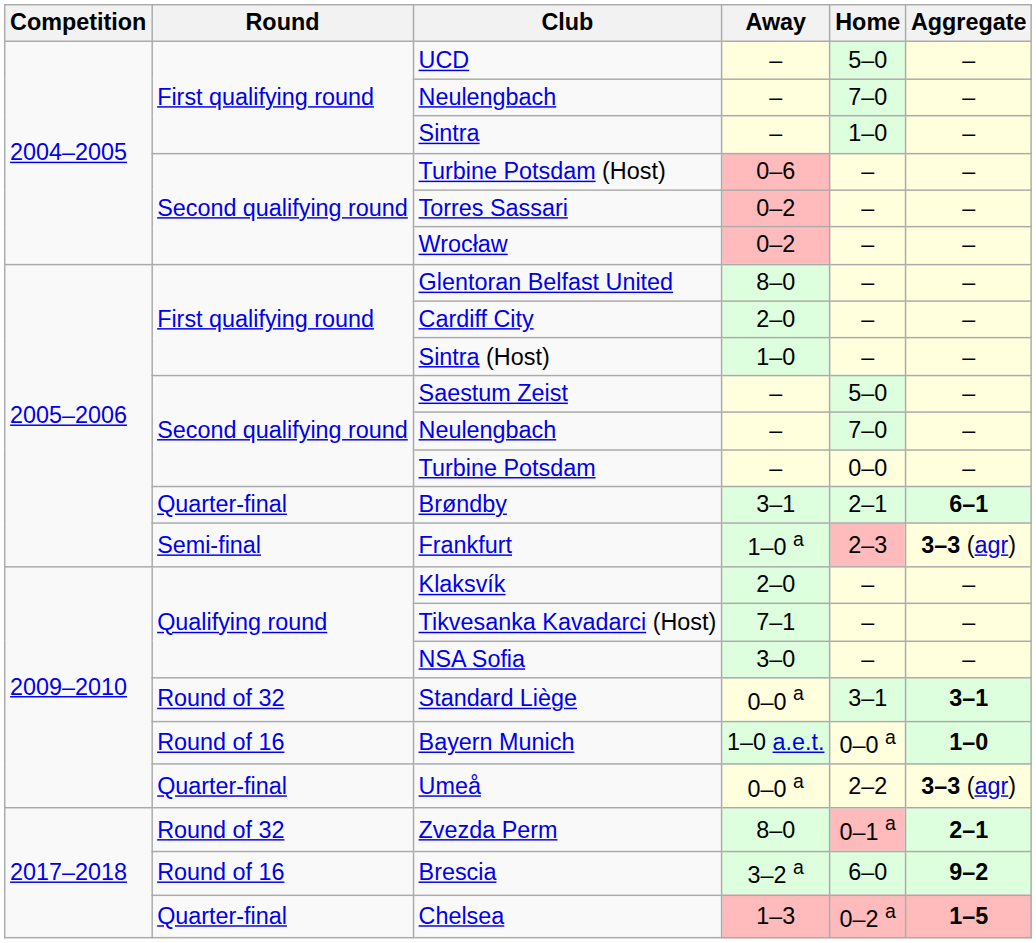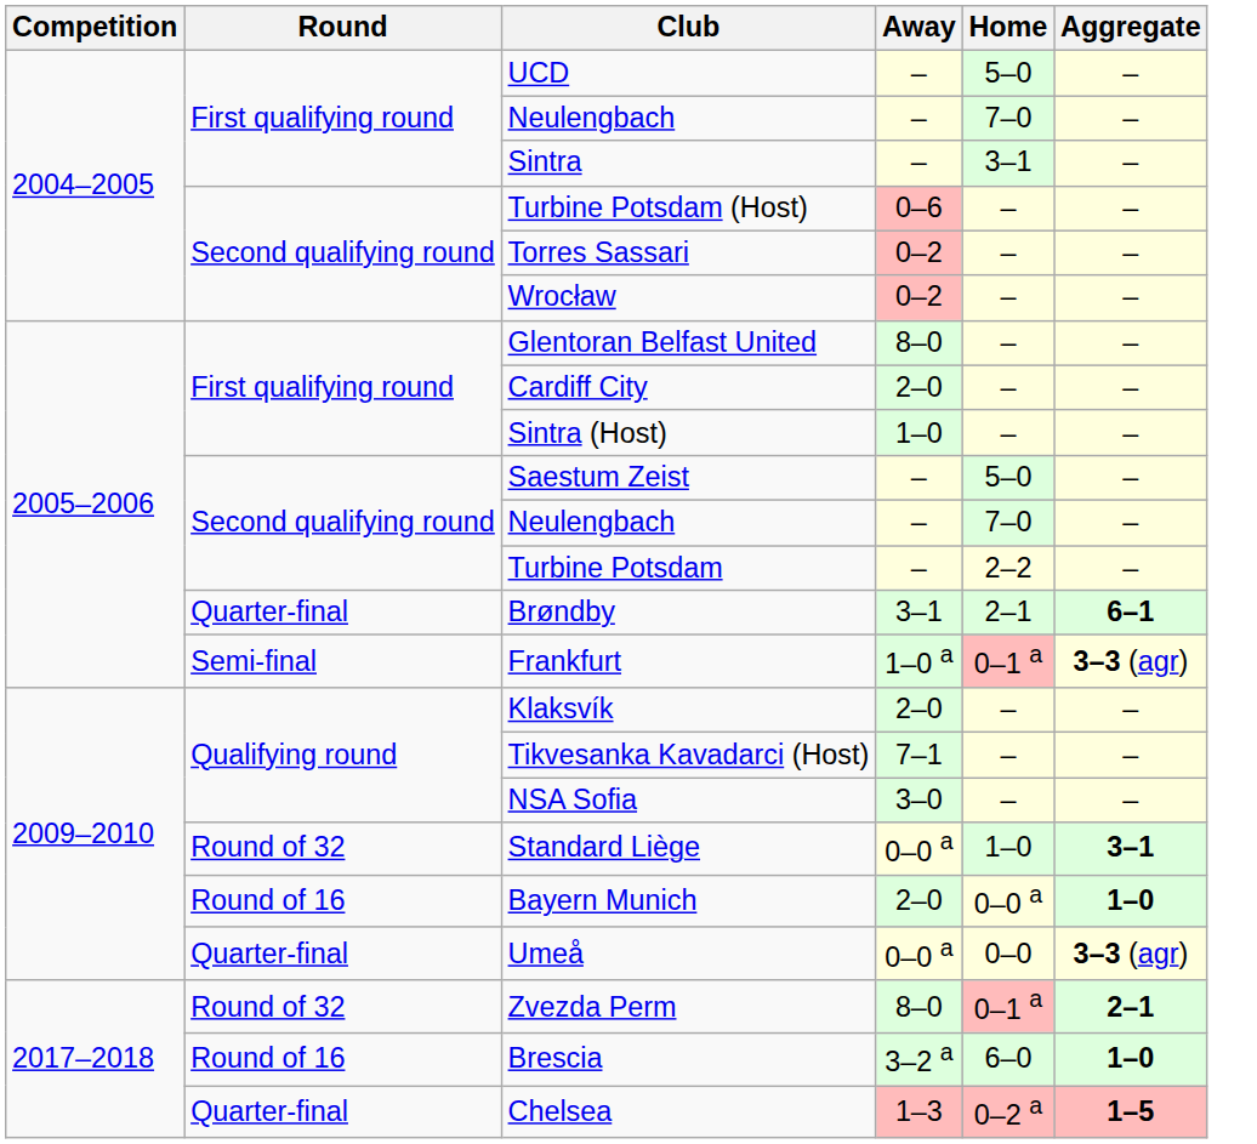Sintra | Home: 1–0 -> 3–1
Turbine Potsdam | Home: 0–0 -> 2–2
Frankfurt | Home: 2–3 -> 0–1 a
Standard Liège | Home: 3–1 -> 1–0
Bayern Munich | Away: 1–0 a.e.t. -> 2–0
Umeå | Home: 2–2 -> 0–0
Brescia | Aggregate: 9–2 -> 1–0
